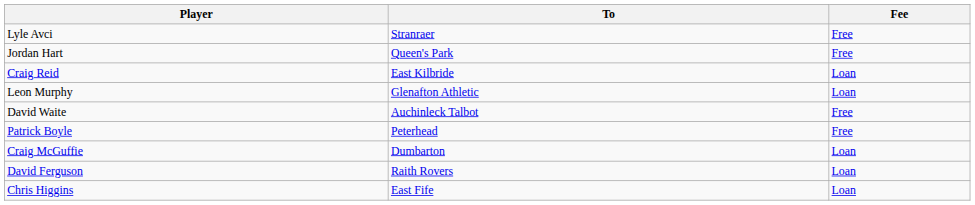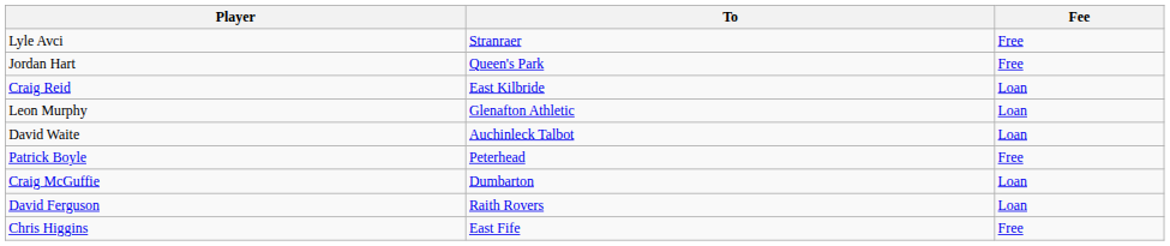David Waite | Fee: Free -> Loan
Chris Higgins | Fee: Loan -> Free
